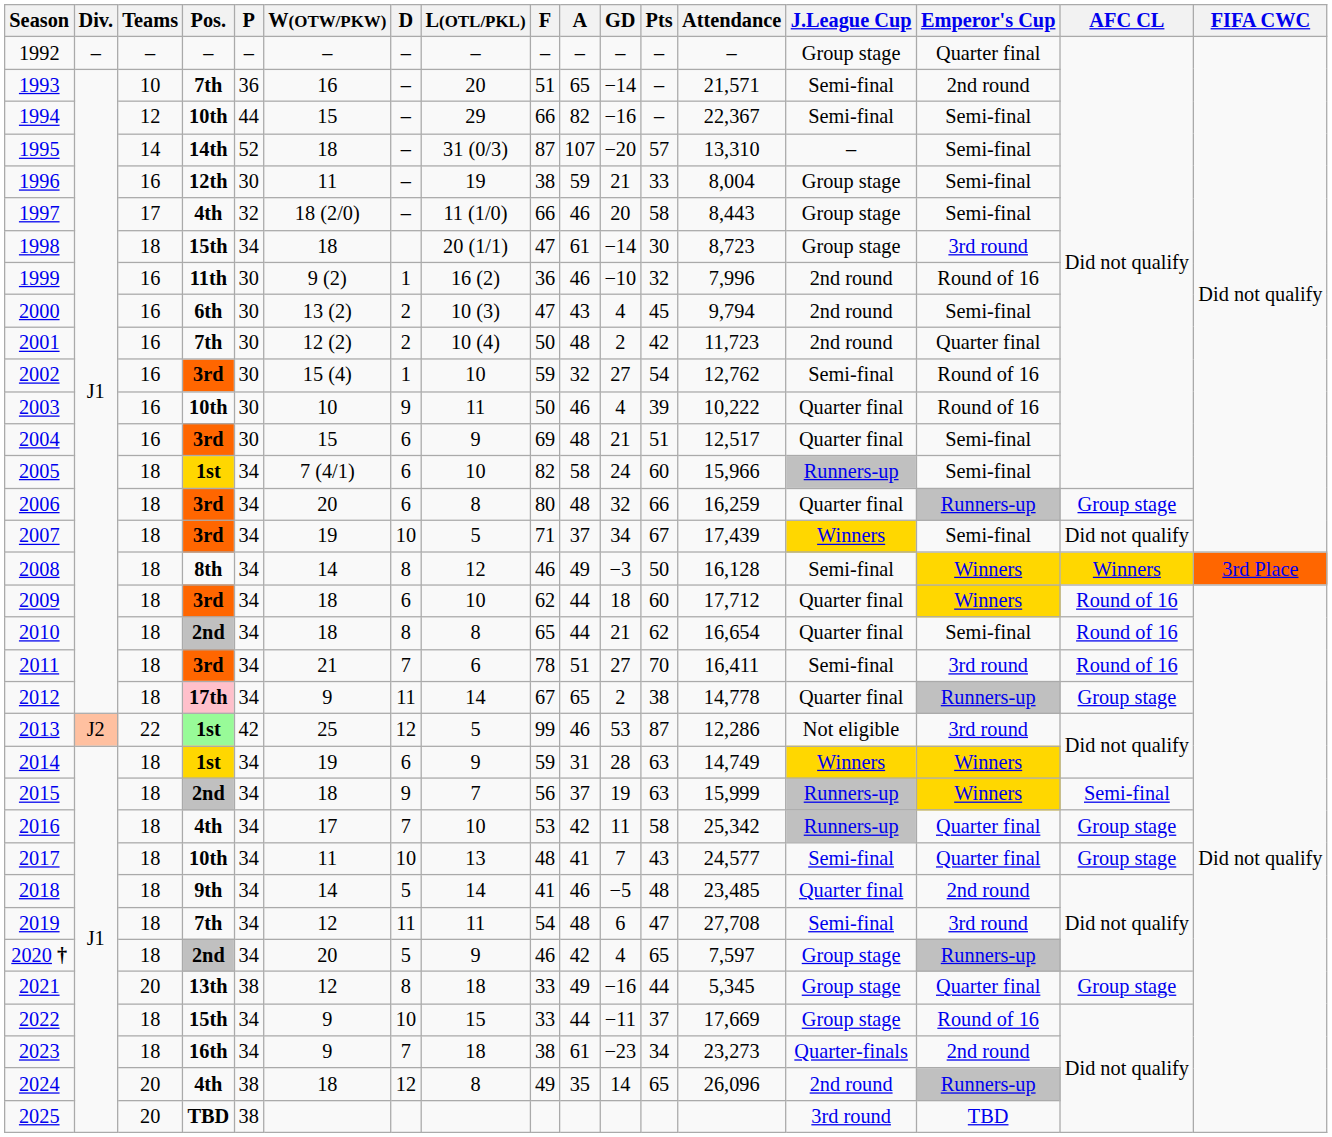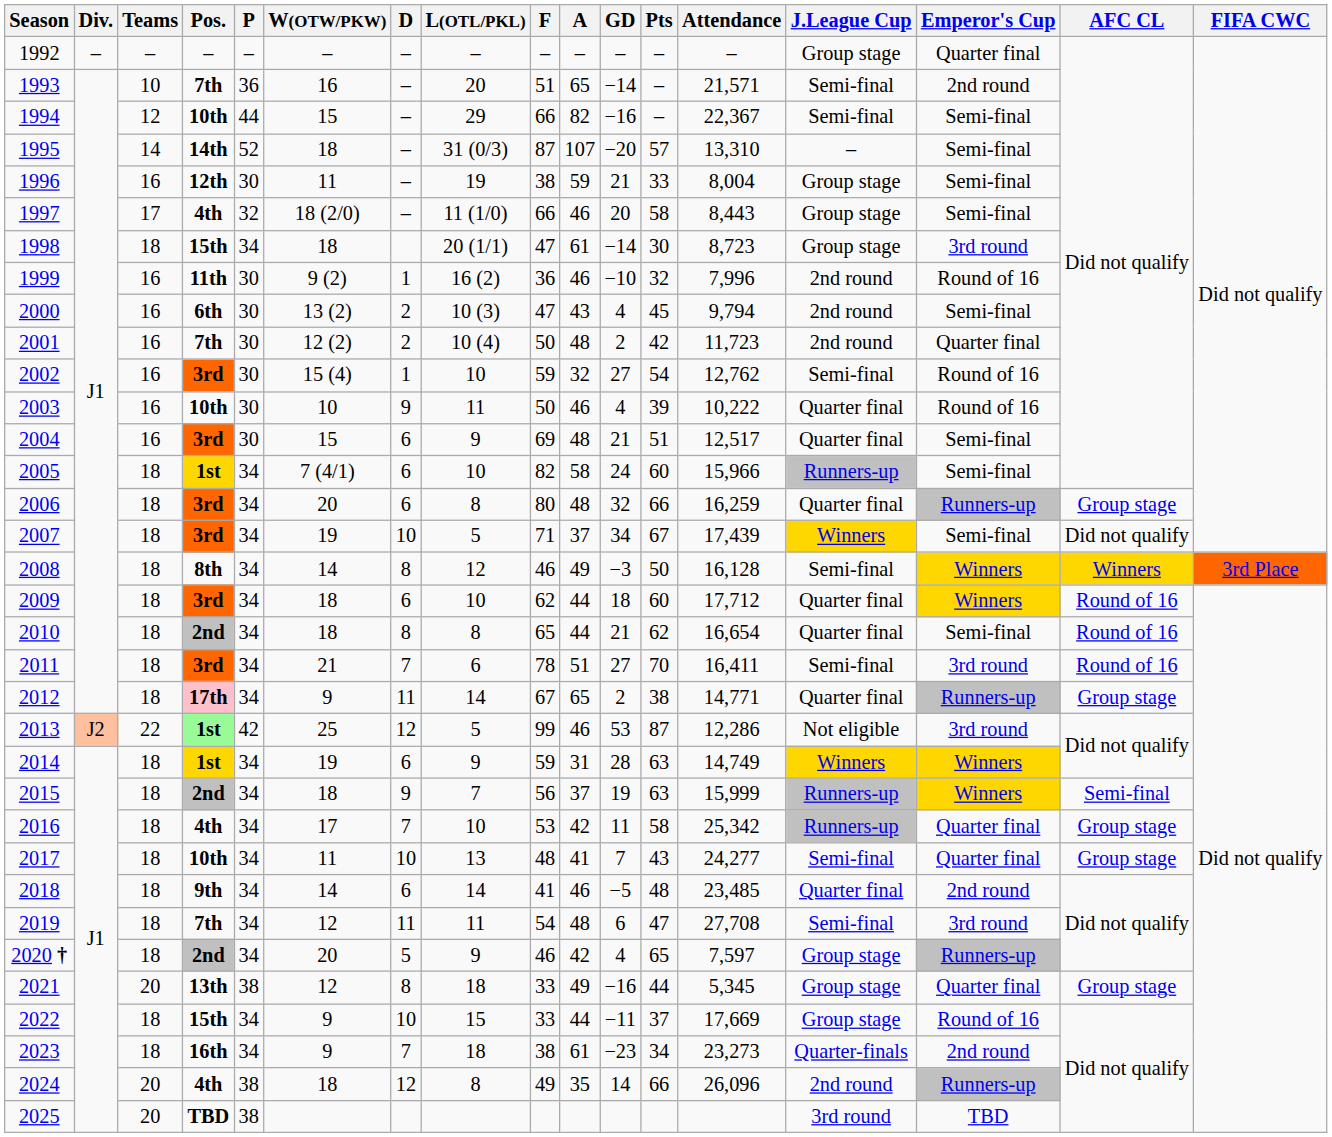2012 | Attendance: 14,778 -> 14,771
2017 | Attendance: 24,577 -> 24,277
2018 | D: 5 -> 6
2024 | Pts: 65 -> 66
